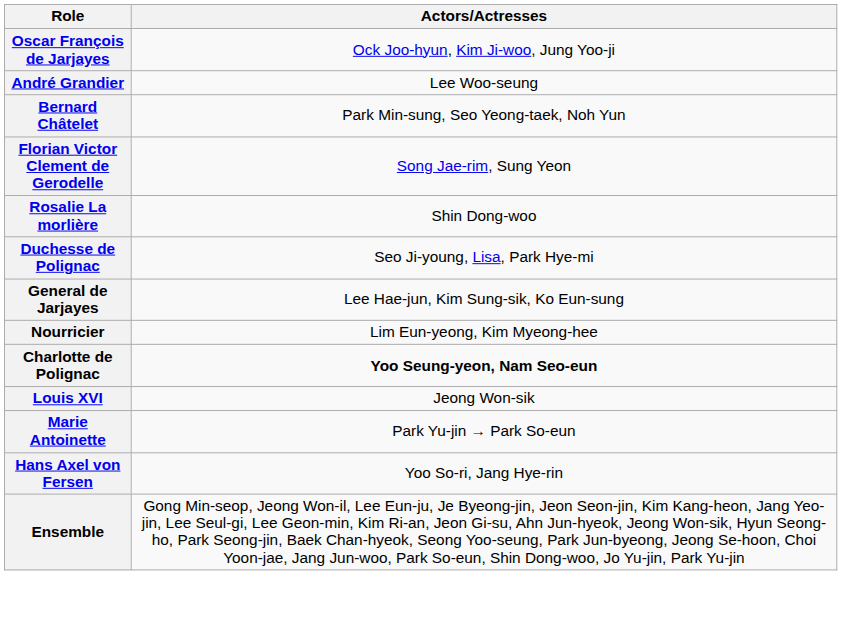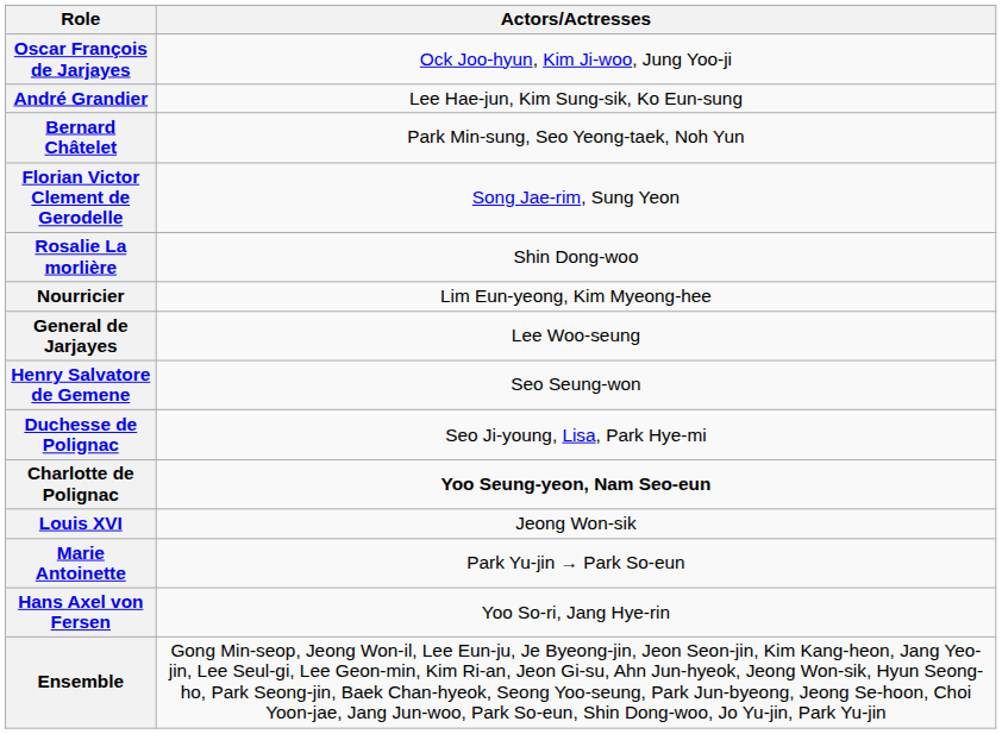André Grandier | Actors/Actresses: Lee Woo-seung -> Lee Hae-jun, Kim Sung-sik, Ko Eun-sung
rows swapped: Duchesse de Polignac <-> Nourricier
General de Jarjayes | Actors/Actresses: Lee Hae-jun, Kim Sung-sik, Ko Eun-sung -> Lee Woo-seung
+ row: Henry Salvatore de Gemene | Seo Seung-won
